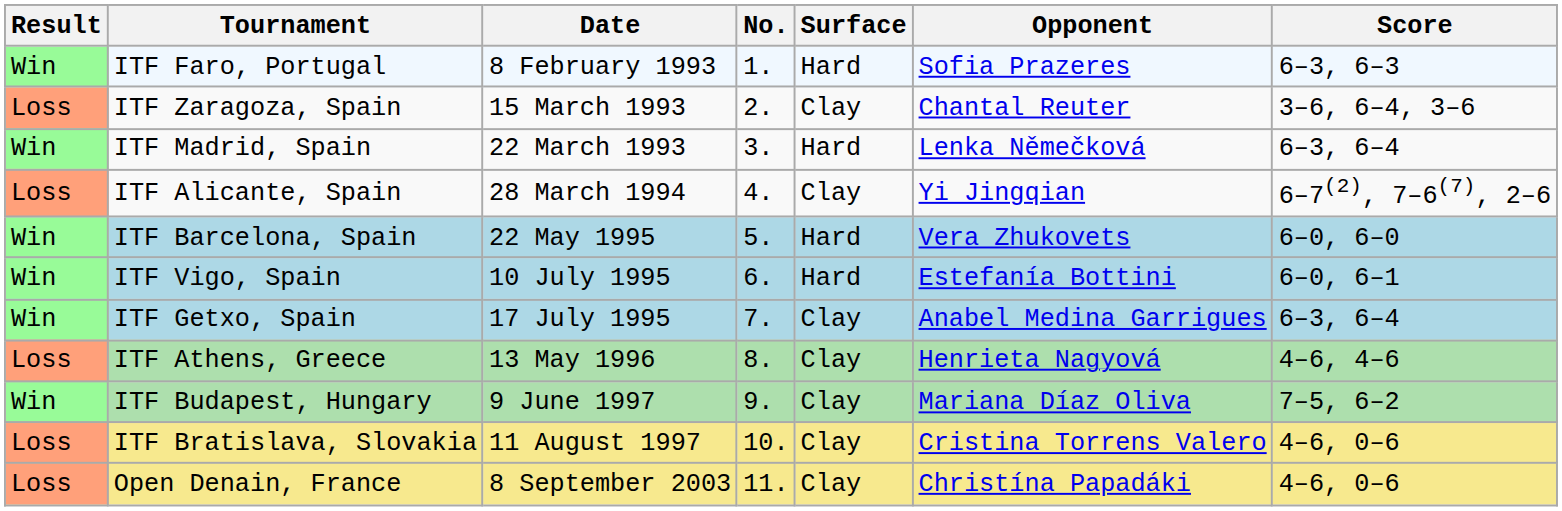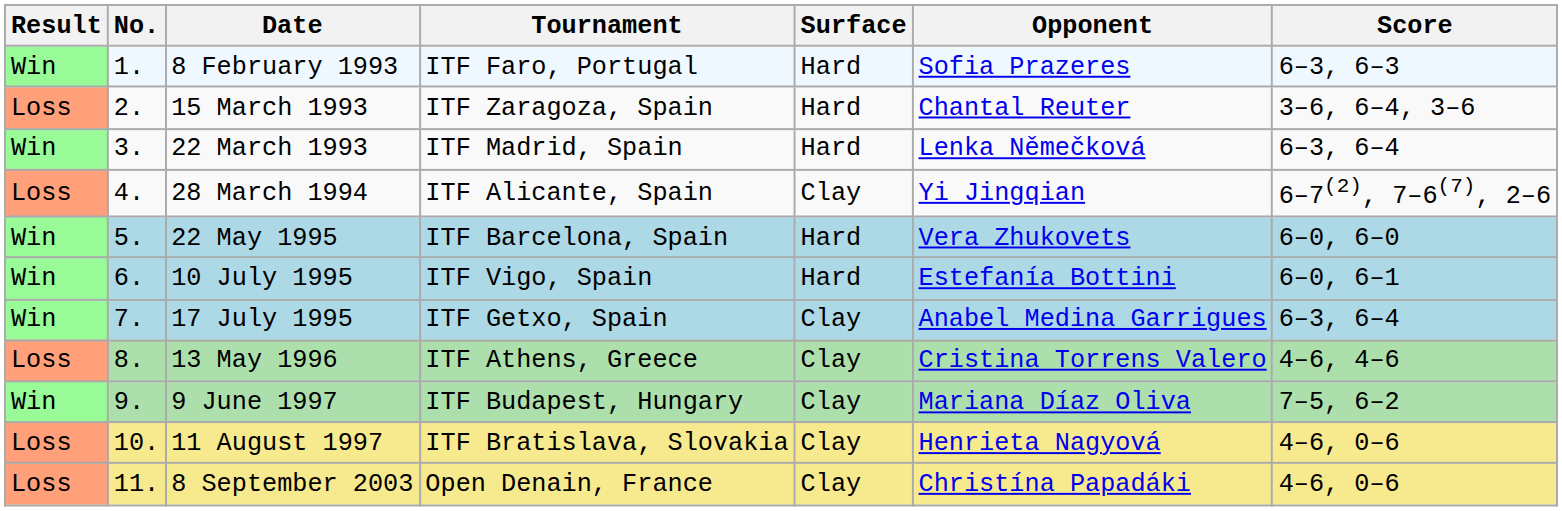columns swapped: No. <-> Tournament
15 March 1993 | Surface: Clay -> Hard
13 May 1996 | Opponent: Henrieta Nagyová -> Cristina Torrens Valero
11 August 1997 | Opponent: Cristina Torrens Valero -> Henrieta Nagyová
